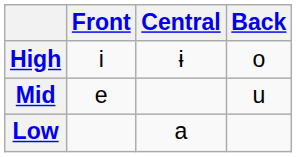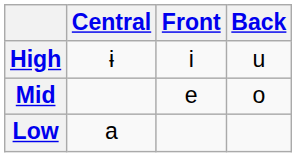columns swapped: Front <-> Central
High | Back: o -> u
Mid | Back: u -> o
